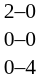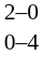- row: 0–0
